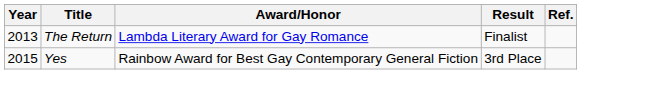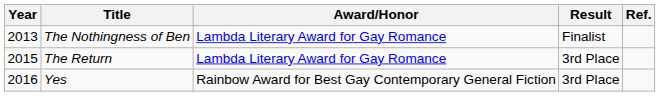+ row: 2013 | The Nothingness of Ben | Lambda Literary Award for Gay Romance | Finalist
The Return | Year: 2013 -> 2015
The Return | Result: Finalist -> 3rd Place
Yes | Year: 2015 -> 2016
